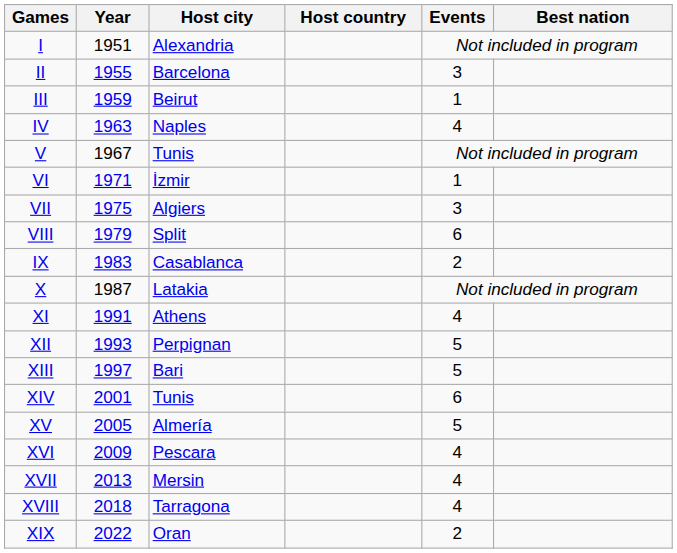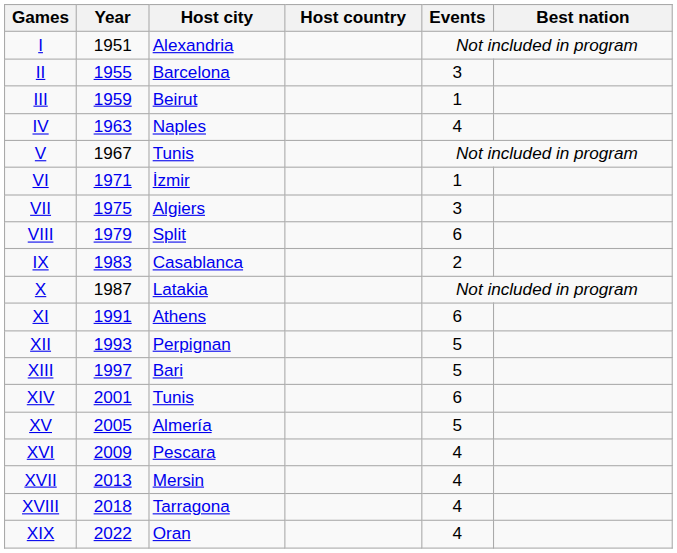XI | Events: 4 -> 6
XIX | Events: 2 -> 4
